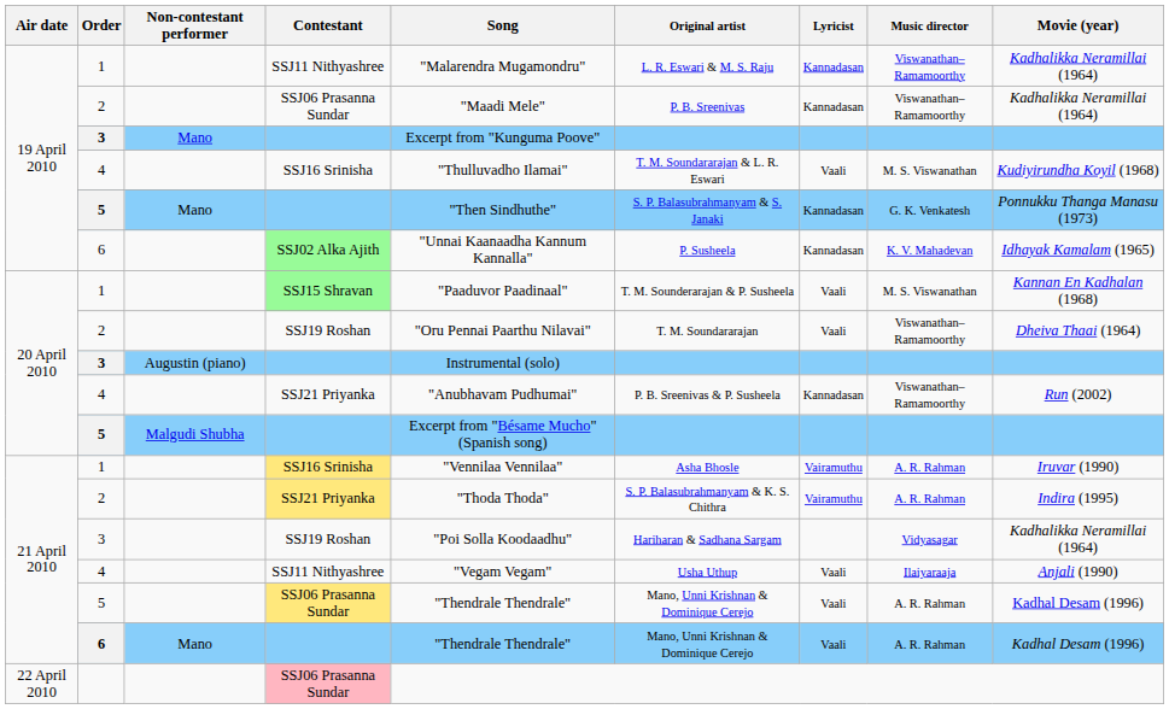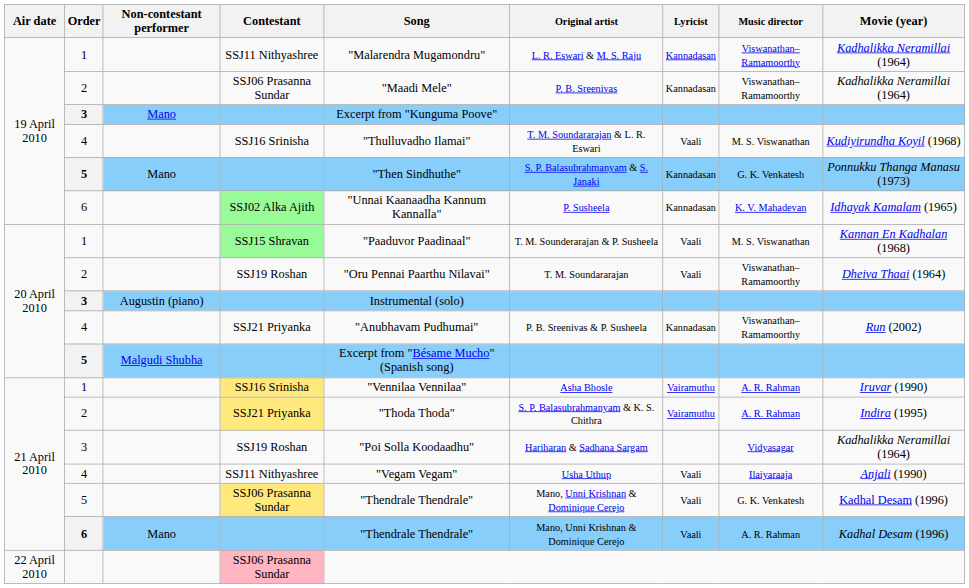5 / SSJ06 Prasanna Sundar | Music director: A. R. Rahman -> G. K. Venkatesh
